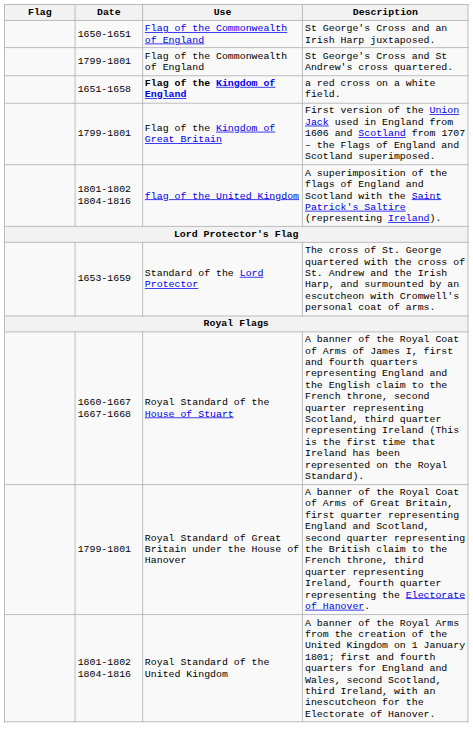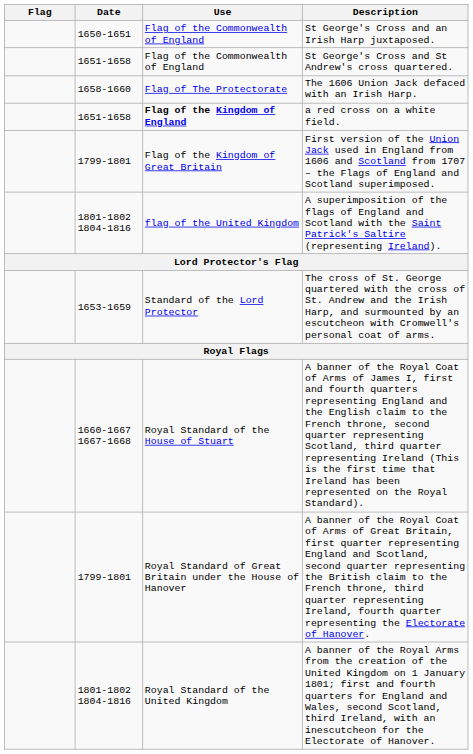St George's Cross and St Andrew's cross quartered. | Date: 1799-1801 -> 1651-1658
+ row: 1658-1660 | Flag of The Protectorate | The 1606 Union Jack defaced with an Irish Harp.
